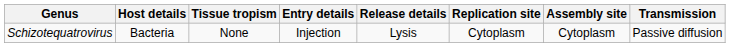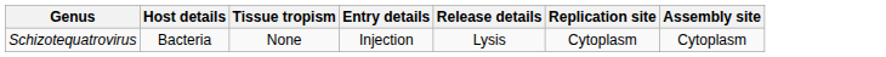- column: Transmission | Passive diffusion
